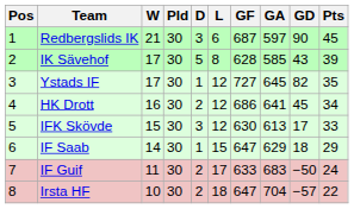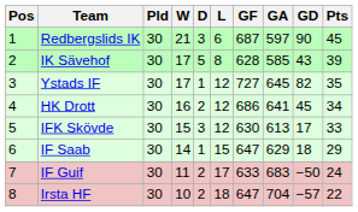columns swapped: Pld <-> W
